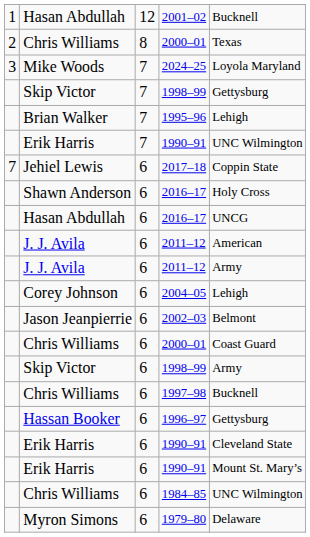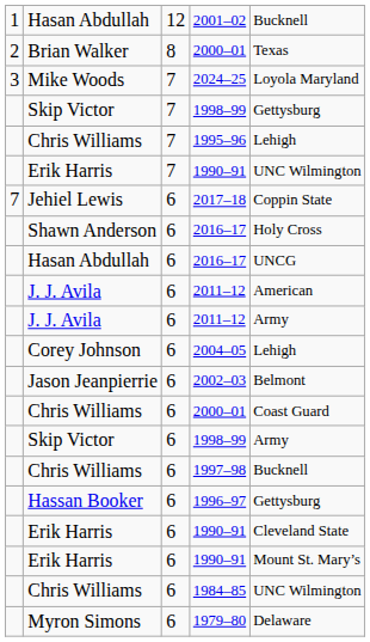8 / 2000–01 | column 2: Chris Williams -> Brian Walker
1995–96 | column 2: Brian Walker -> Chris Williams
